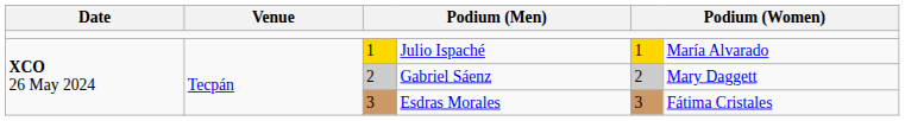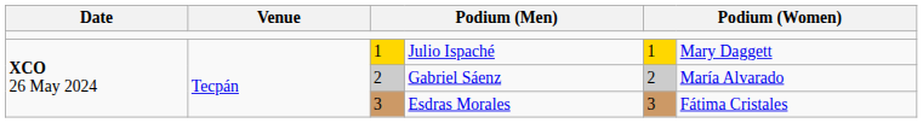Julio Ispaché | column 6: María Alvarado -> Mary Daggett
Gabriel Sáenz | column 6: Mary Daggett -> María Alvarado
